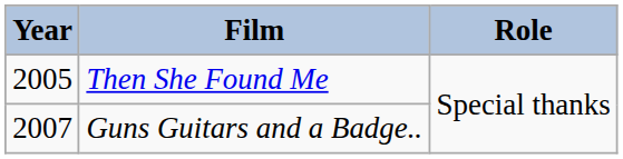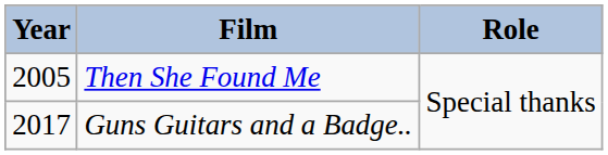Guns Guitars and a Badge.. | Year: 2007 -> 2017
